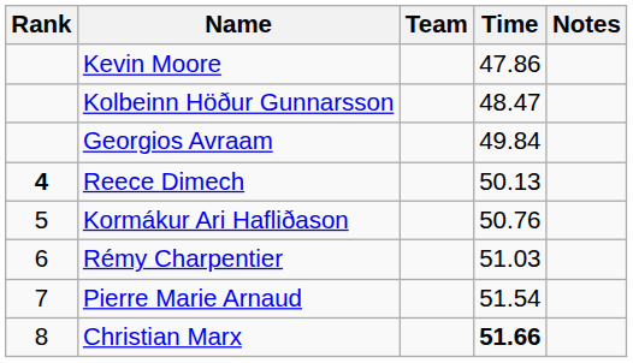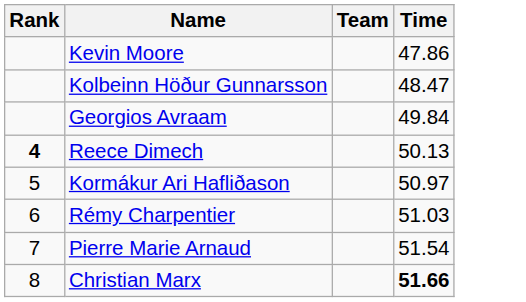- column: Notes
Kormákur Ari Hafliðason | Time: 50.76 -> 50.97
